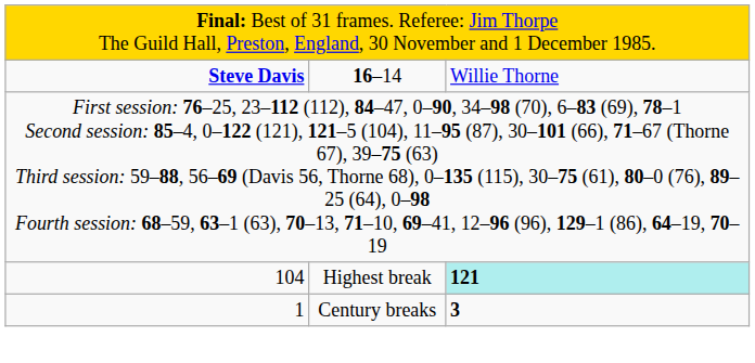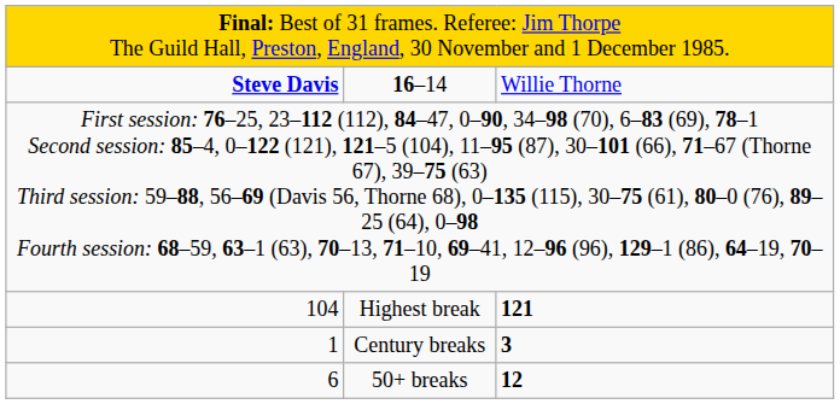Highest break | column 3: paleturquoise background -> no background
+ row: 6 | 50+ breaks | 12
